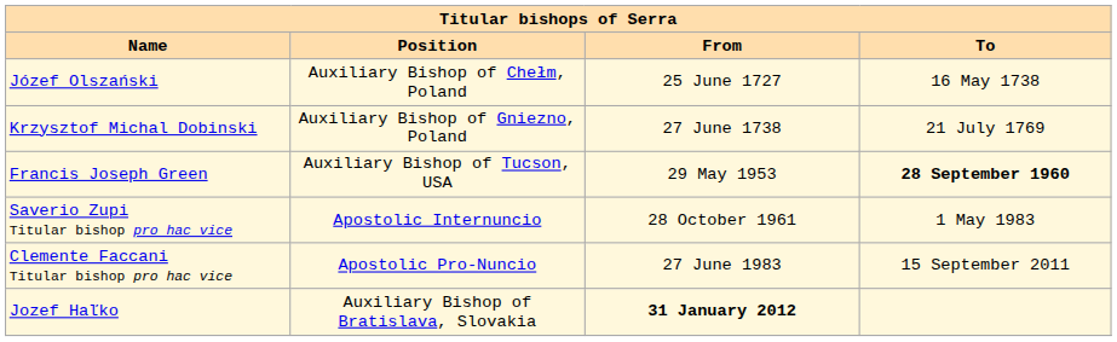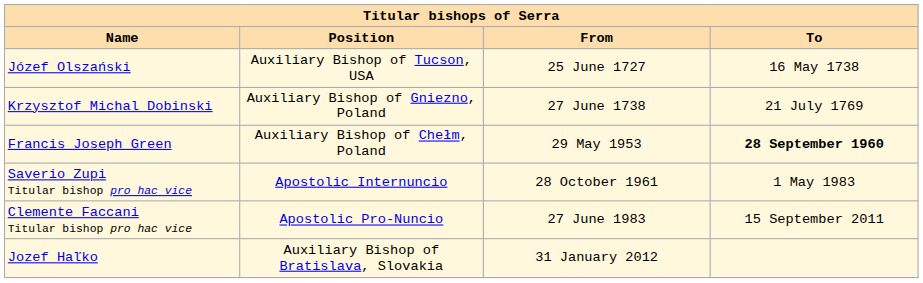Józef Olszański | Position: Auxiliary Bishop of Chełm, Poland -> Auxiliary Bishop of Tucson, USA
Francis Joseph Green | Position: Auxiliary Bishop of Tucson, USA -> Auxiliary Bishop of Chełm, Poland
Jozef Haľko | From: bold -> normal
